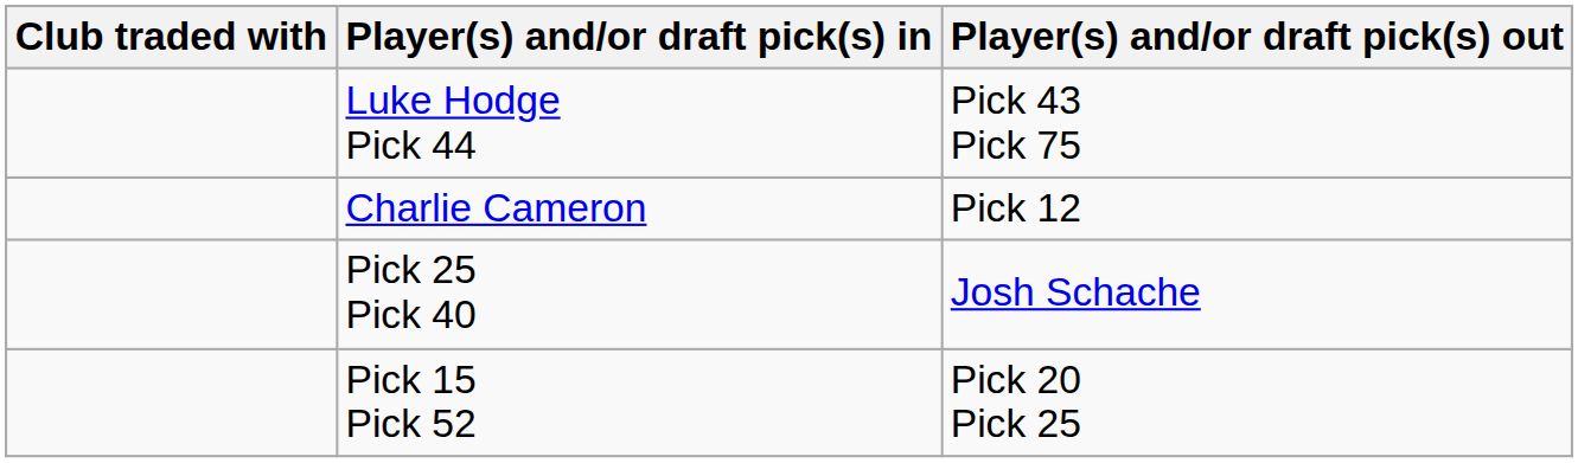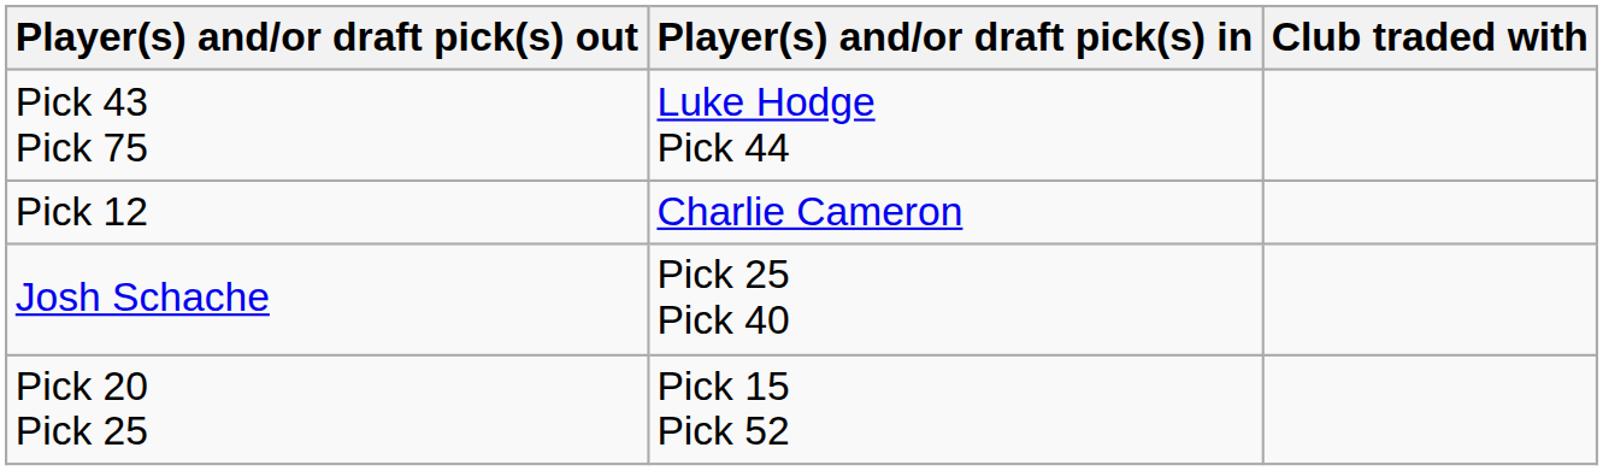columns swapped: Club traded with <-> Player(s) and/or draft pick(s) out
